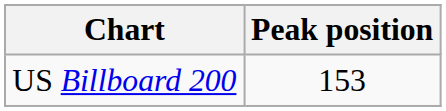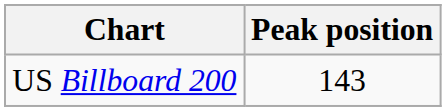US Billboard 200 | Peak position: 153 -> 143
